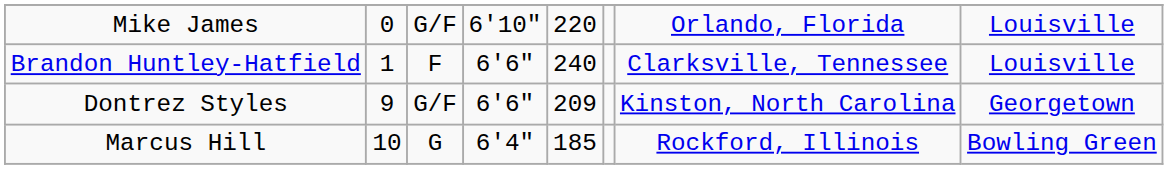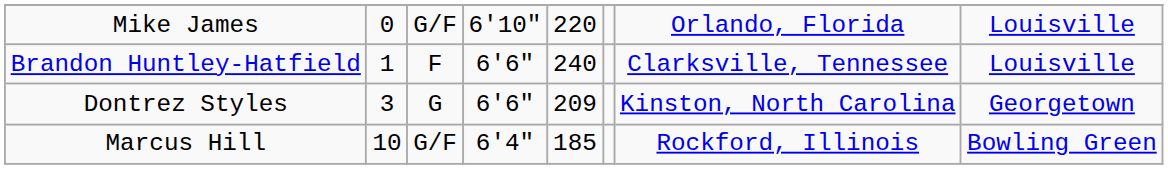Dontrez Styles | column 2: 9 -> 3
Dontrez Styles | column 3: G/F -> G
Marcus Hill | column 3: G -> G/F
